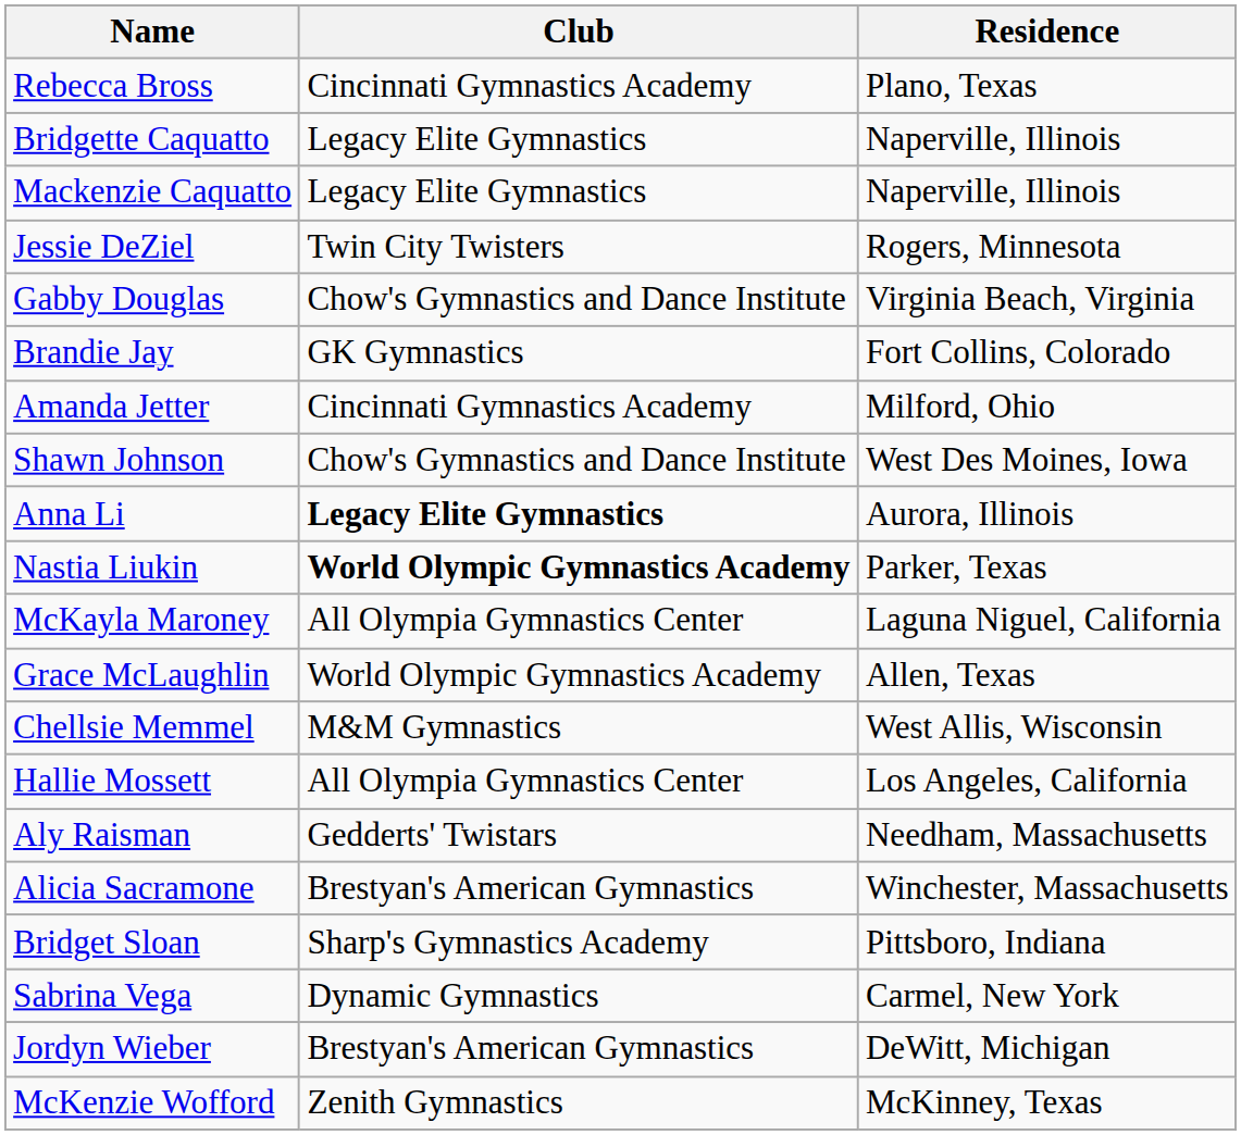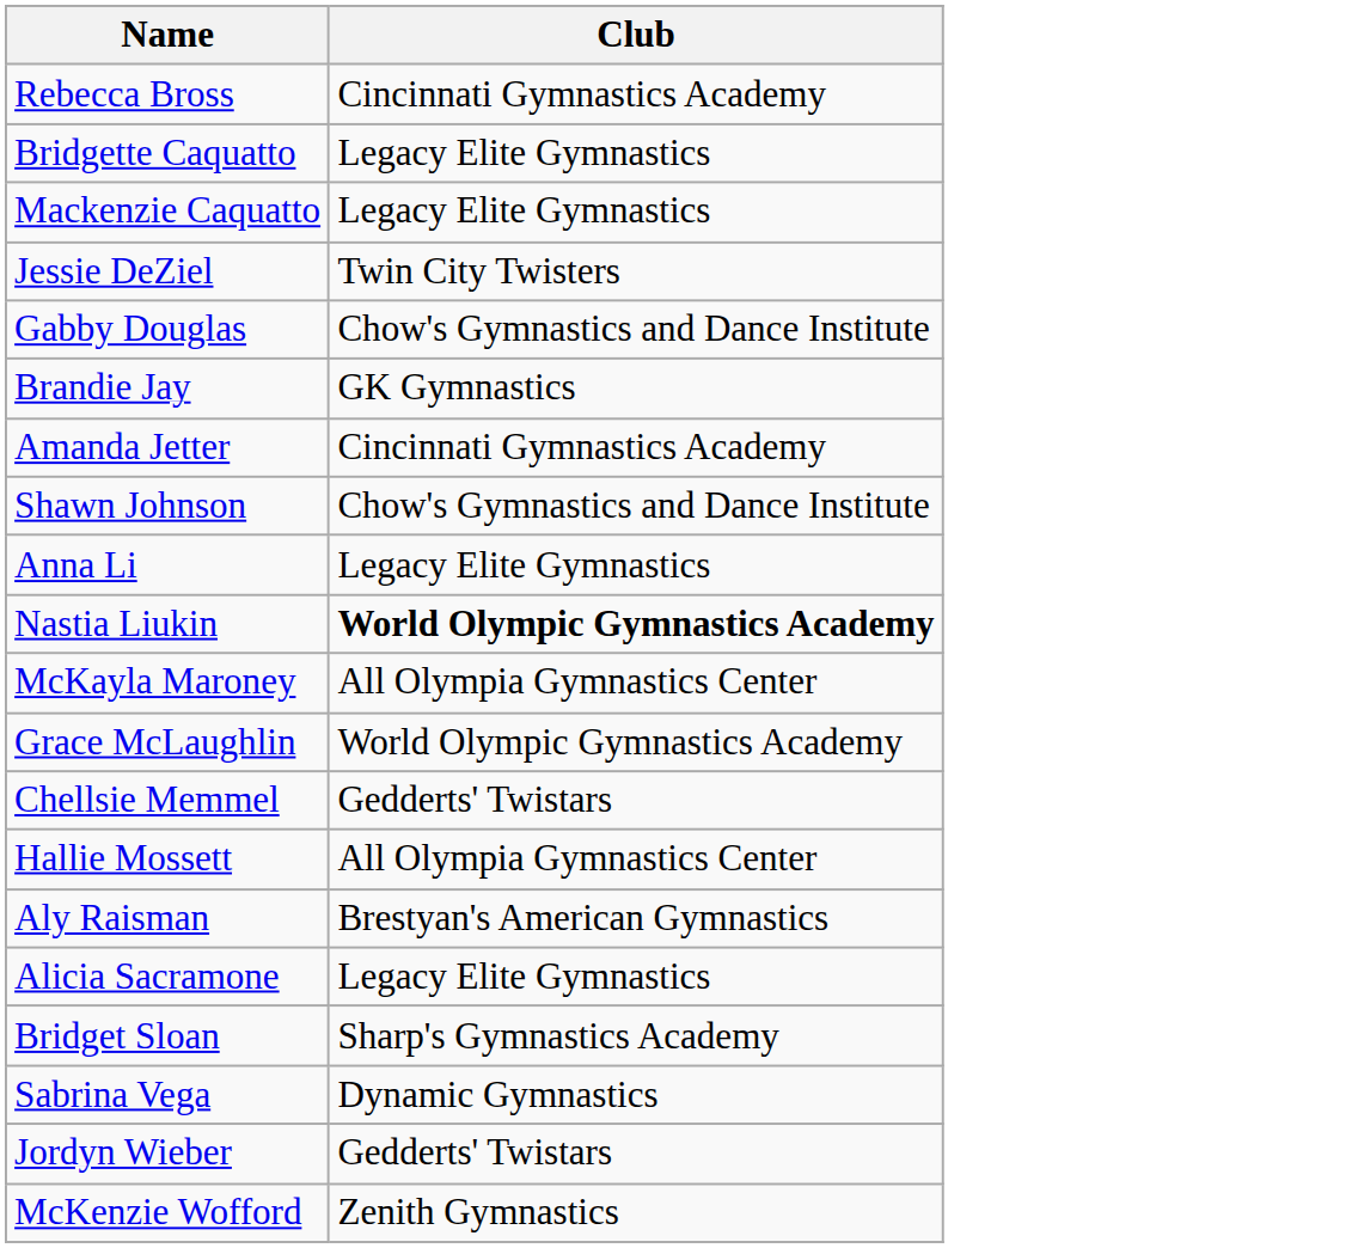- column: Residence | Plano, Texas | Naperville, Illinois | Naperville, Illinois | Rogers, Minnesota | Virginia Beach, Virginia | Fort Collins, Colorado | Milford, Ohio | West Des Moines, Iowa | Aurora, Illinois | Parker, Texas | Laguna Niguel, California | Allen, Texas | West Allis, Wisconsin | Los Angeles, California | Needham, Massachusetts | Winchester, Massachusetts | Pittsboro, Indiana | Carmel, New York | DeWitt, Michigan | McKinney, Texas
Anna Li | Club: bold -> normal
Chellsie Memmel | Club: M&M Gymnastics -> Gedderts' Twistars
Aly Raisman | Club: Gedderts' Twistars -> Brestyan's American Gymnastics
Alicia Sacramone | Club: Brestyan's American Gymnastics -> Legacy Elite Gymnastics
Jordyn Wieber | Club: Brestyan's American Gymnastics -> Gedderts' Twistars
